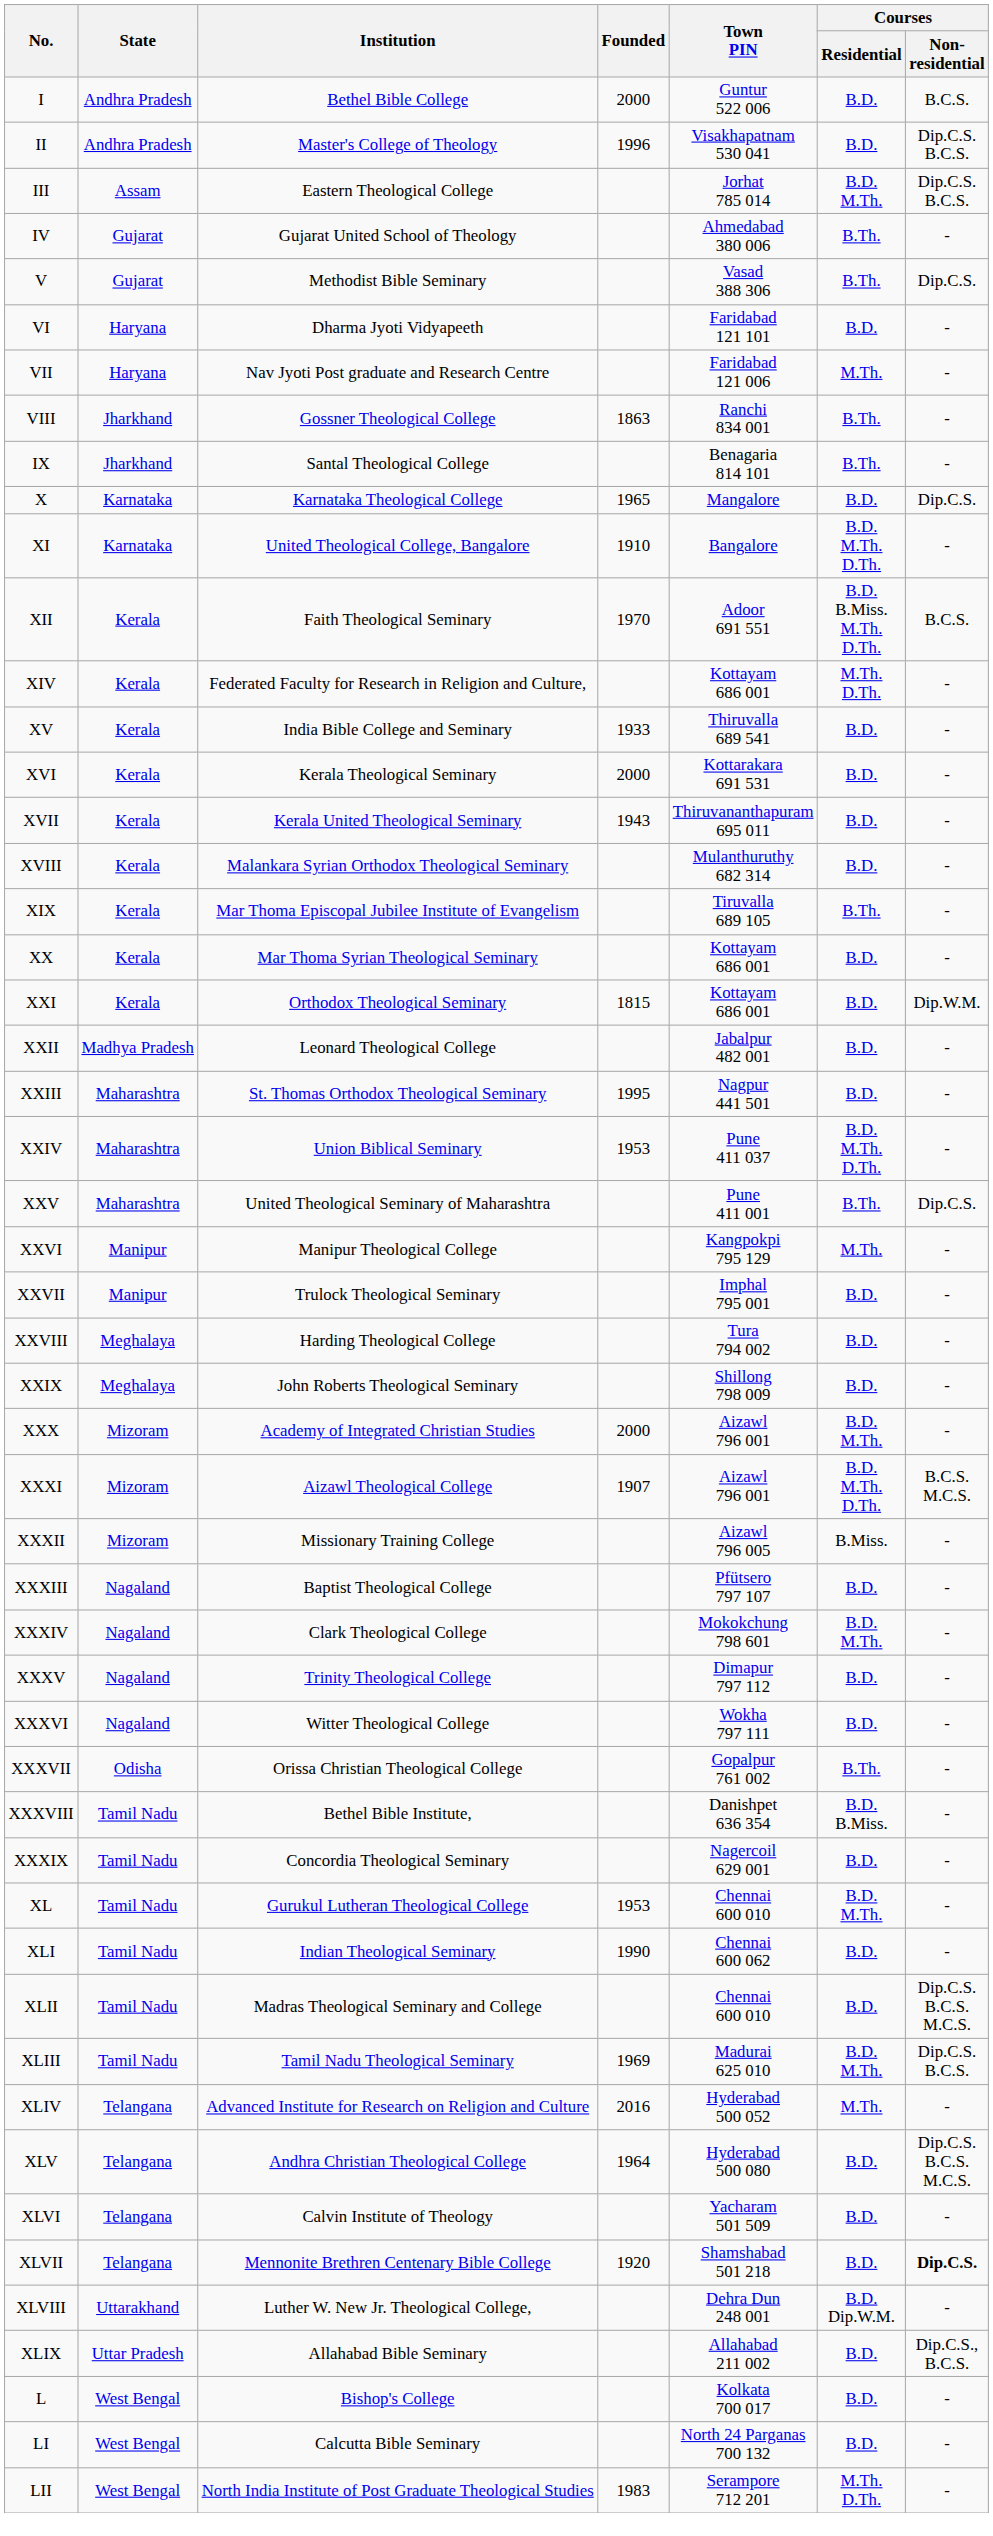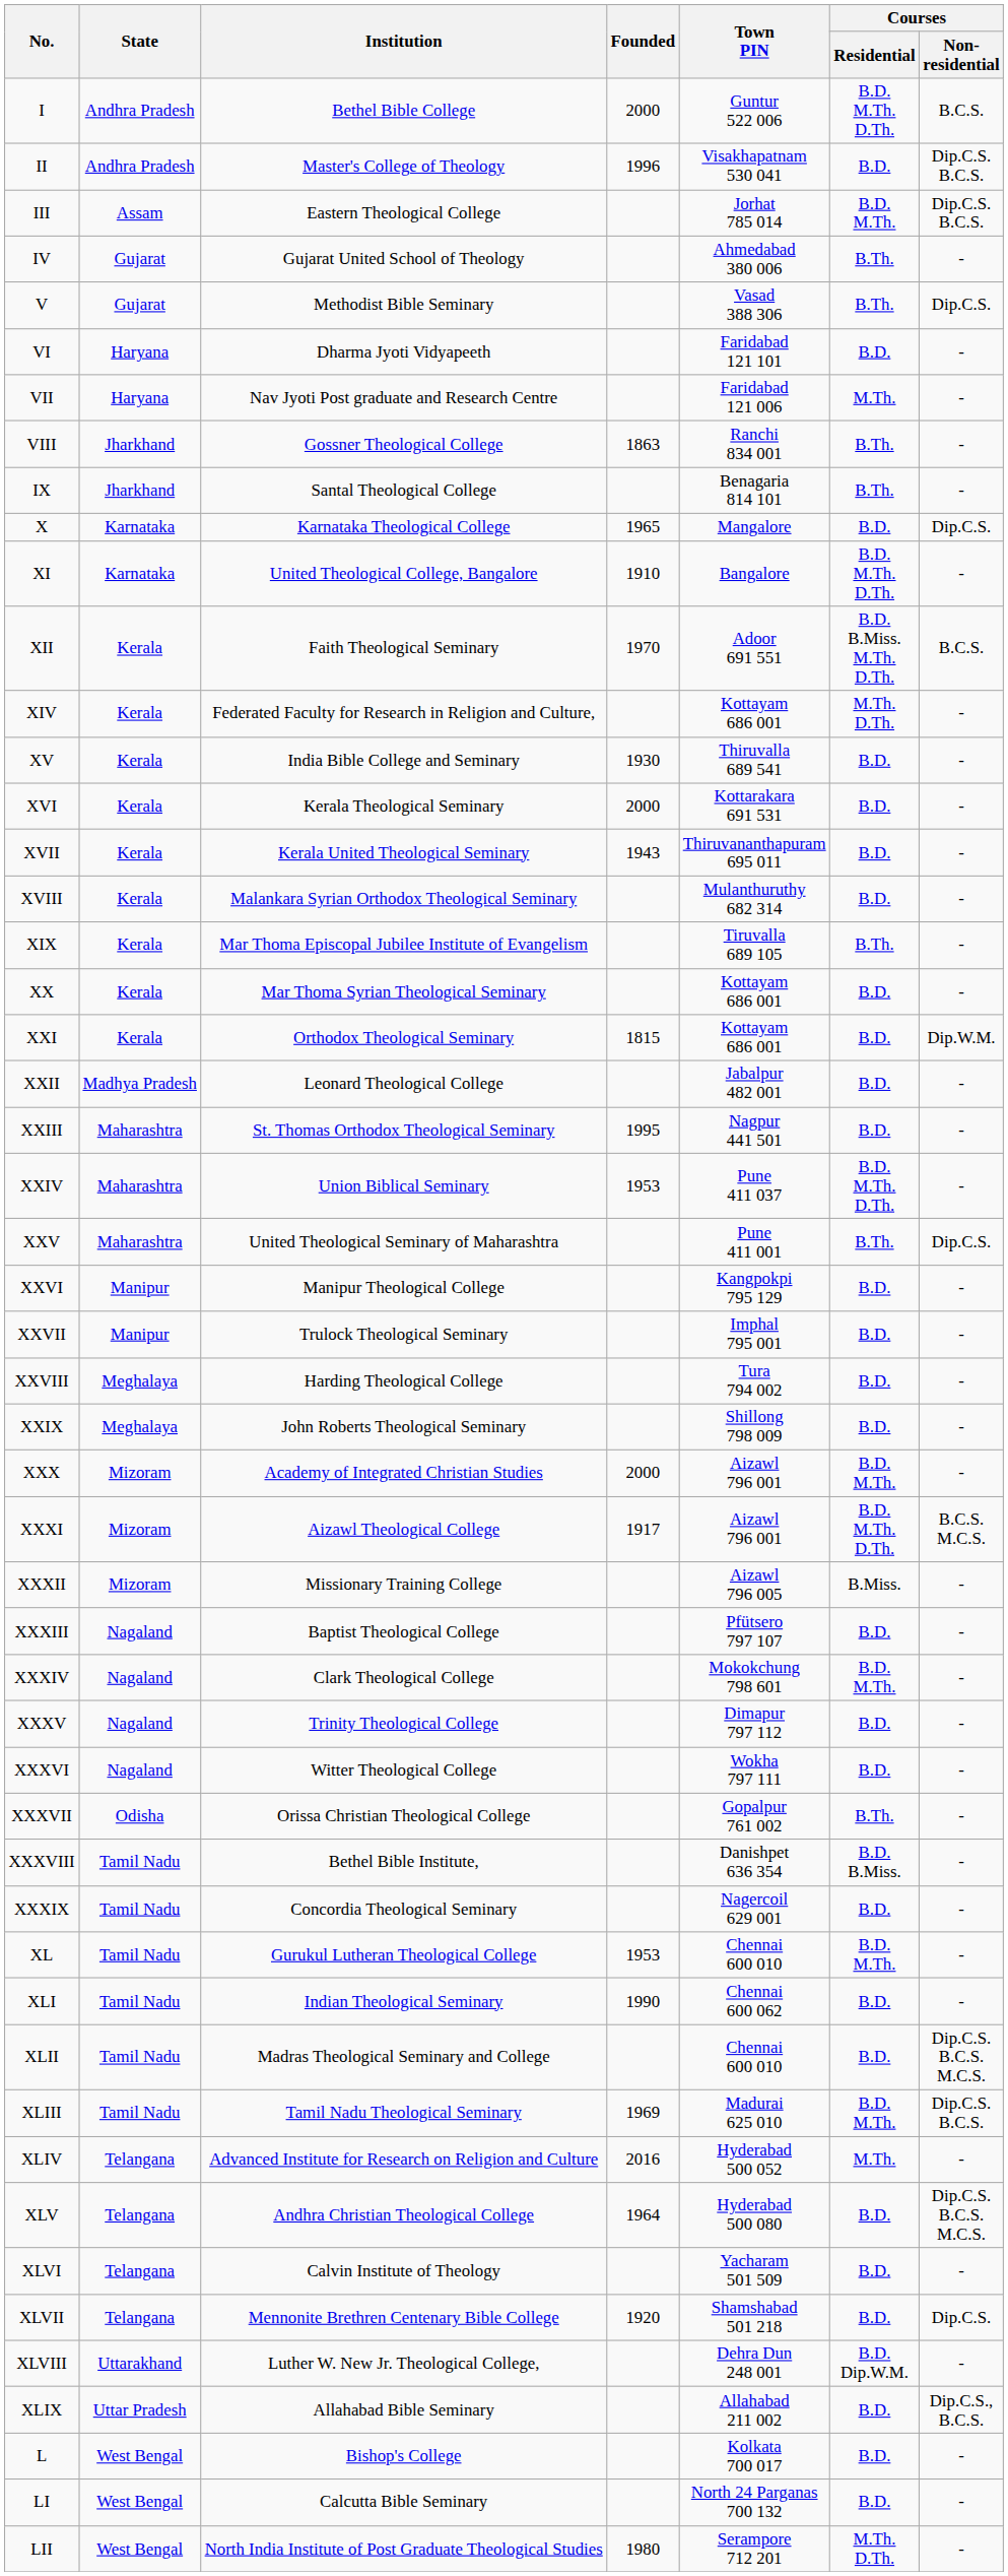I | Courses / Residential: B.D. -> B.D. M.Th. D.Th.
XV | Founded: 1933 -> 1930
XXVI | Courses / Residential: M.Th. -> B.D.
XXXI | Founded: 1907 -> 1917
XLVII | Courses / Non-residential: bold -> normal
LII | Founded: 1983 -> 1980
